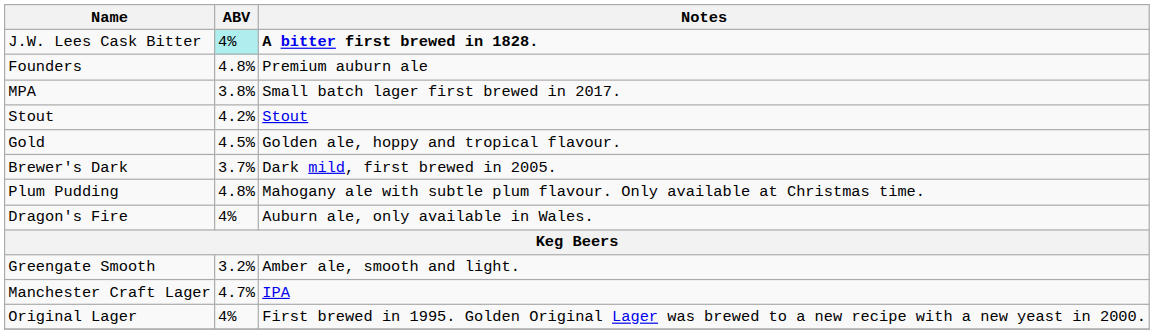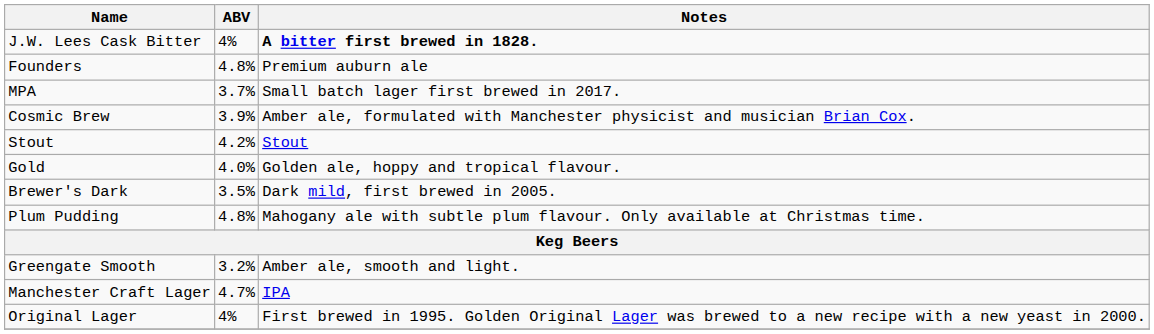J.W. Lees Cask Bitter | ABV: paleturquoise background -> no background
MPA | ABV: 3.8% -> 3.7%
+ row: Cosmic Brew | 3.9% | Amber ale, formulated with Manchester physicist and musician Brian Cox.
Gold | ABV: 4.5% -> 4.0%
Brewer's Dark | ABV: 3.7% -> 3.5%
- row: Dragon's Fire | 4% | Auburn ale, only available in Wales.
